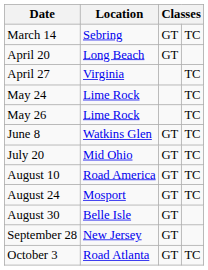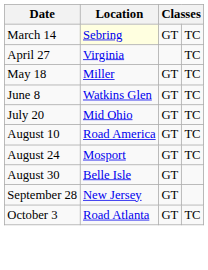March 14 | Location: no background -> lightyellow background
- row: April 20 | Long Beach | GT
+ row: May 18 | Miller | GT | TC
- row: May 24 | Lime Rock | TC
- row: May 26 | Lime Rock | TC
